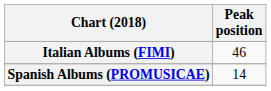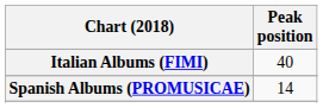Italian Albums (FIMI) | Peak position: 46 -> 40
